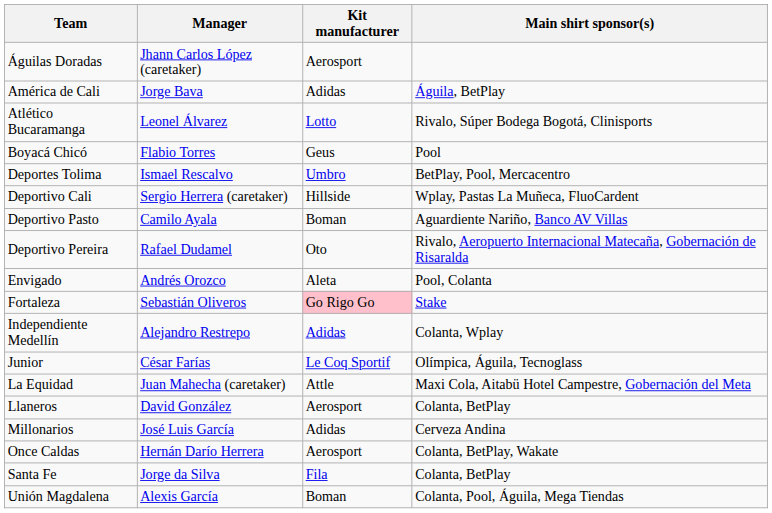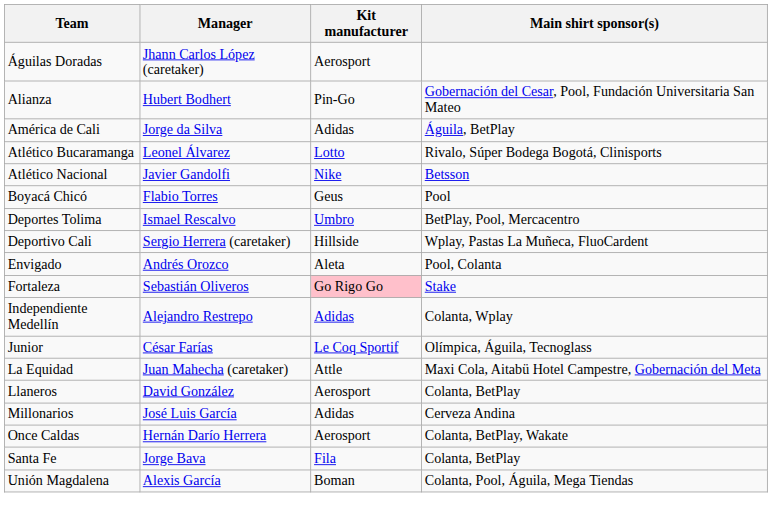+ row: Alianza | Hubert Bodhert | Pin-Go | Gobernación del Cesar, Pool, Fundación Universitaria San Mateo
América de Cali | Manager: Jorge Bava -> Jorge da Silva
+ row: Atlético Nacional | Javier Gandolfi | Nike | Betsson
- row: Deportivo Pasto | Camilo Ayala | Boman | Aguardiente Nariño, Banco AV Villas
- row: Deportivo Pereira | Rafael Dudamel | Oto | Rivalo, Aeropuerto Internacional Matecaña, Gobernación de Risaralda
Santa Fe | Manager: Jorge da Silva -> Jorge Bava
